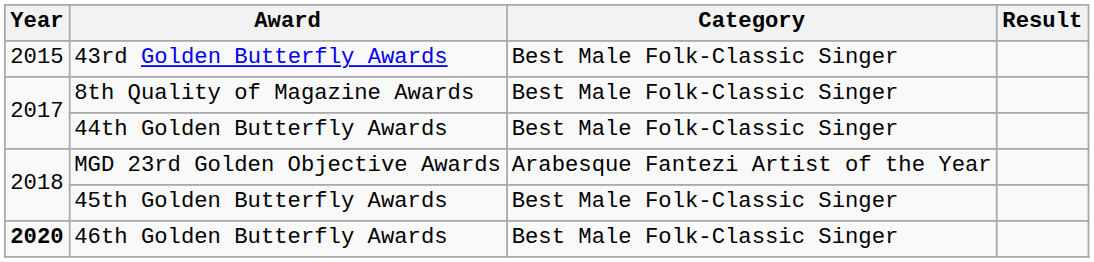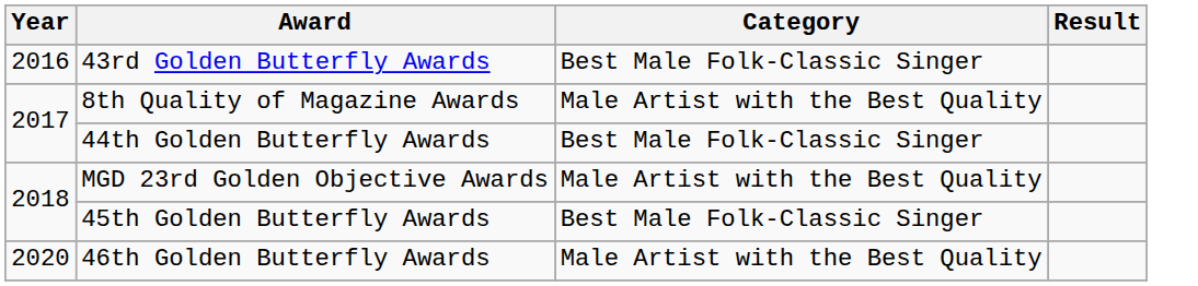43rd Golden Butterfly Awards | Year: 2015 -> 2016
8th Quality of Magazine Awards | Category: Best Male Folk-Classic Singer -> Male Artist with the Best Quality
MGD 23rd Golden Objective Awards | Category: Arabesque Fantezi Artist of the Year -> Male Artist with the Best Quality
46th Golden Butterfly Awards | Year: bold -> normal
46th Golden Butterfly Awards | Category: Best Male Folk-Classic Singer -> Male Artist with the Best Quality
